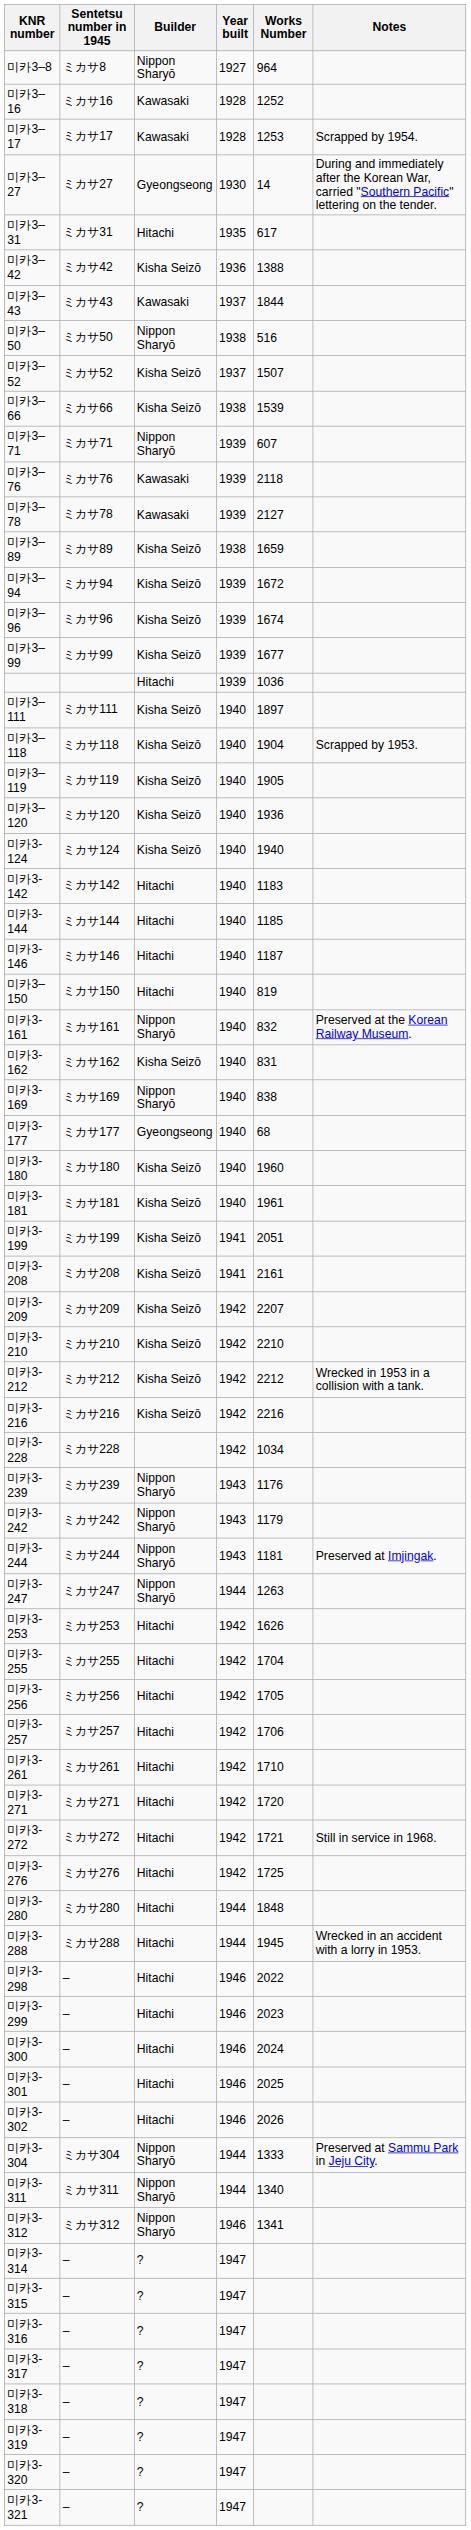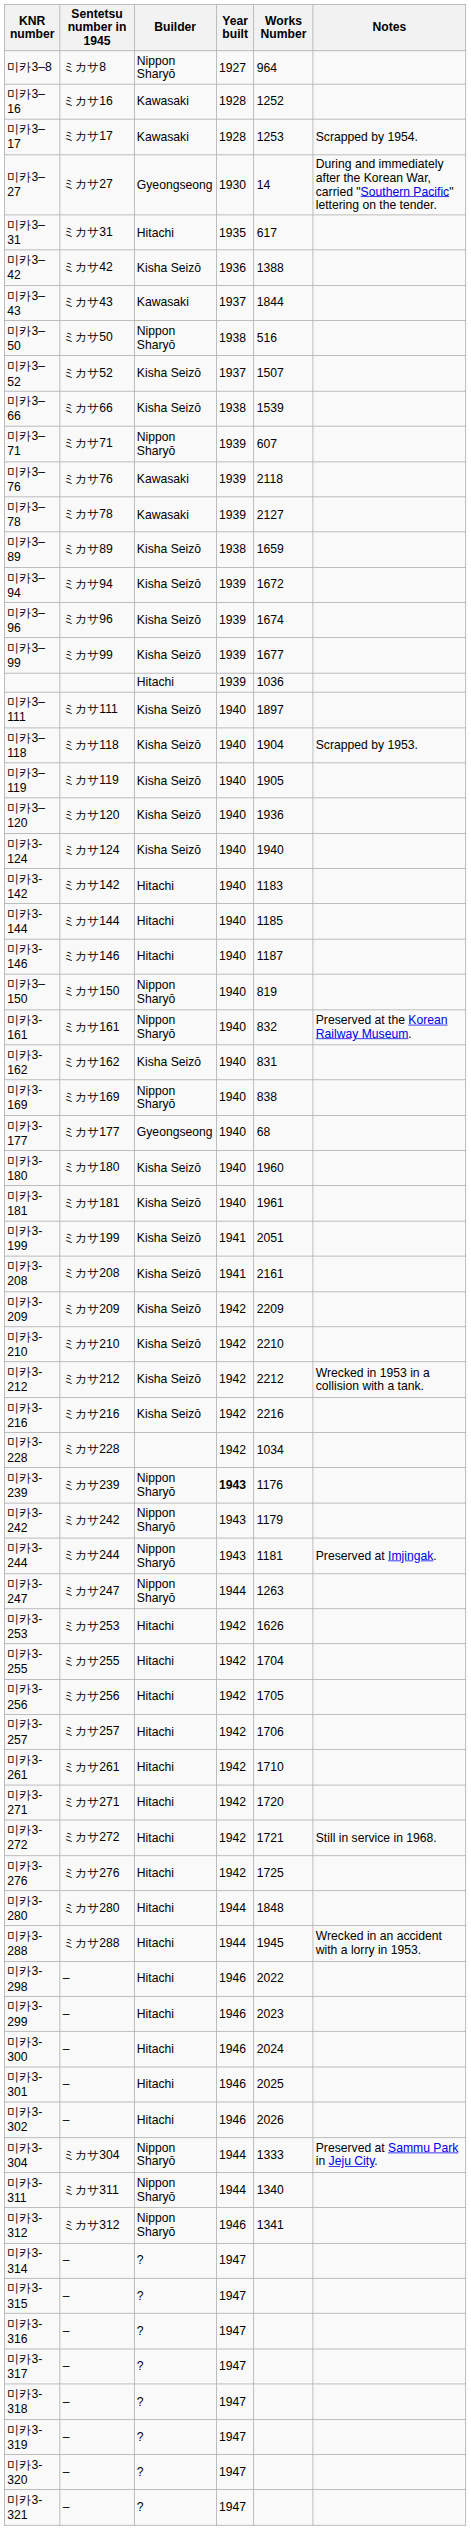미카3–150 | Builder: Hitachi -> Nippon Sharyō
미카3-209 | Works Number: 2207 -> 2209
미카3-239 | Year built: normal -> bold
